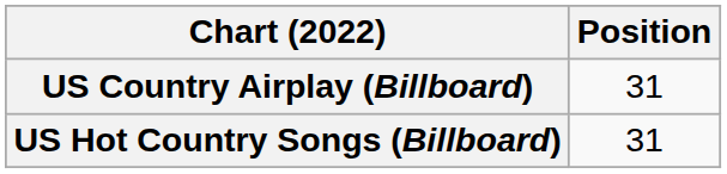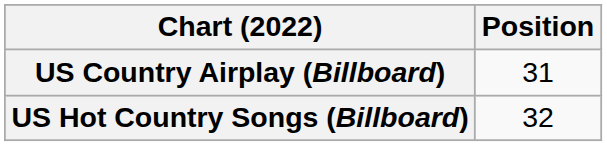US Hot Country Songs (Billboard) | Position: 31 -> 32
